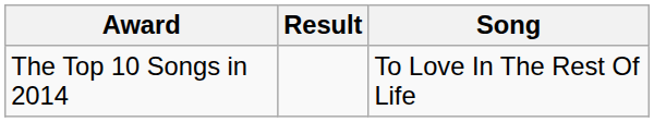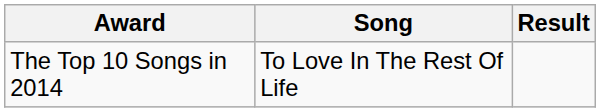columns swapped: Song <-> Result
